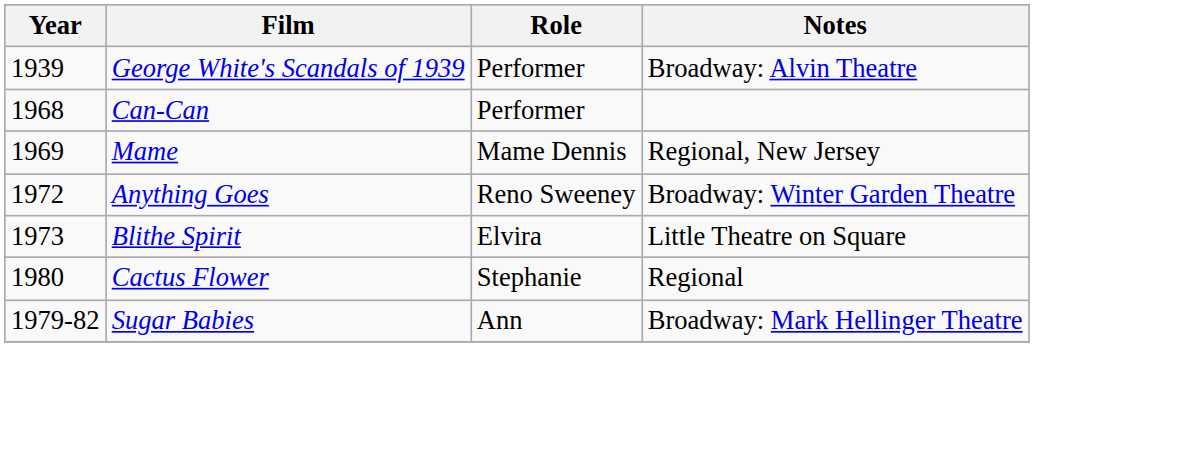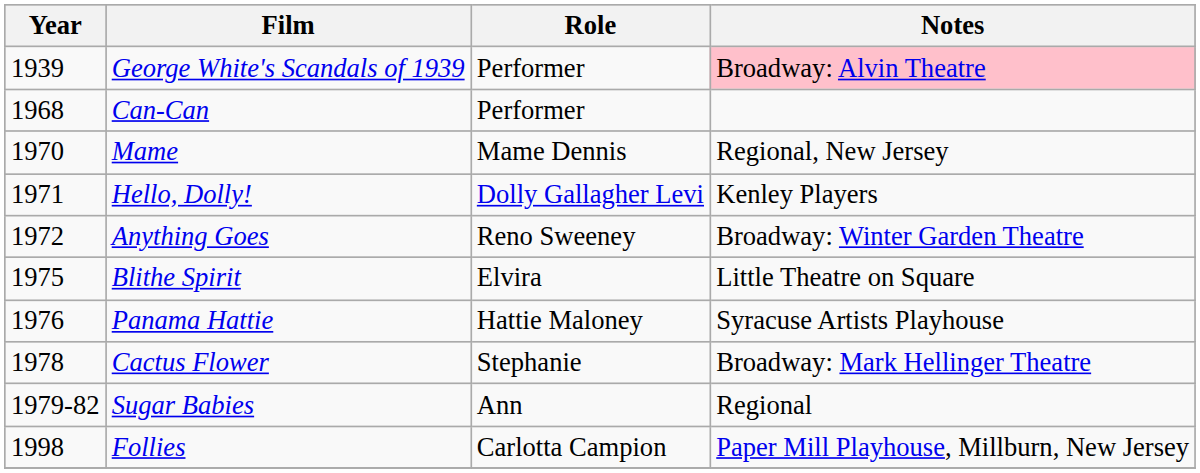George White's Scandals of 1939 | Notes: no background -> pink background
Mame | Year: 1969 -> 1970
+ row: 1971 | Hello, Dolly! | Dolly Gallagher Levi | Kenley Players
Blithe Spirit | Year: 1973 -> 1975
+ row: 1976 | Panama Hattie | Hattie Maloney | Syracuse Artists Playhouse
Cactus Flower | Year: 1980 -> 1978
Cactus Flower | Notes: Regional -> Broadway: Mark Hellinger Theatre
Sugar Babies | Notes: Broadway: Mark Hellinger Theatre -> Regional
+ row: 1998 | Follies | Carlotta Campion | Paper Mill Playhouse, Millburn, New Jersey
